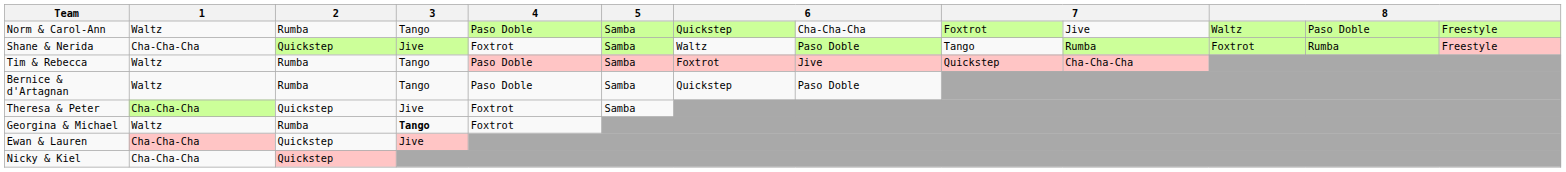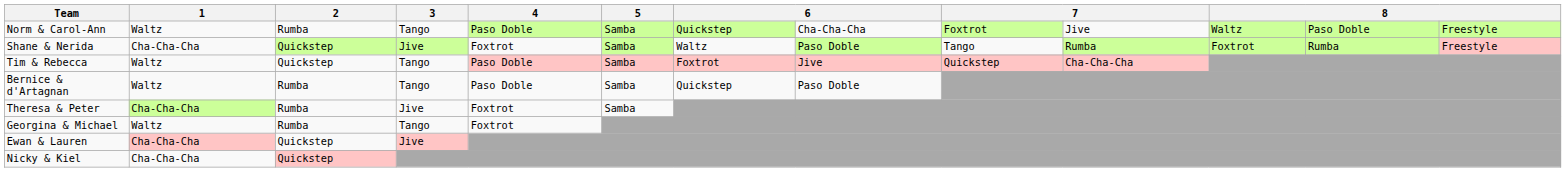Tim & Rebecca | 2: Rumba -> Quickstep
Theresa & Peter | 2: Quickstep -> Rumba
Georgina & Michael | 3: bold -> normal
